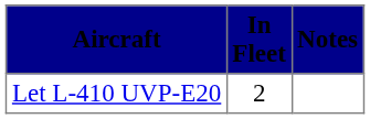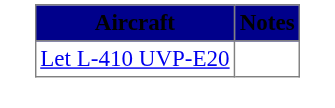- column: In Fleet | 2
